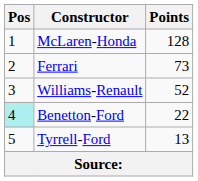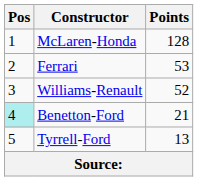Ferrari | Points: 73 -> 53
Benetton-Ford | Points: 22 -> 21
